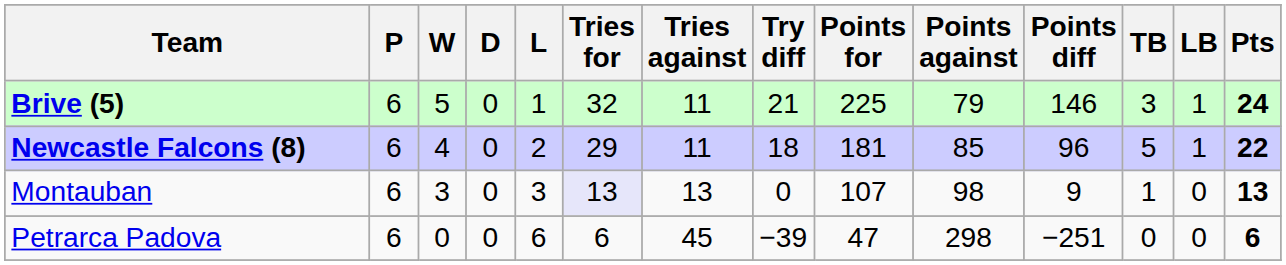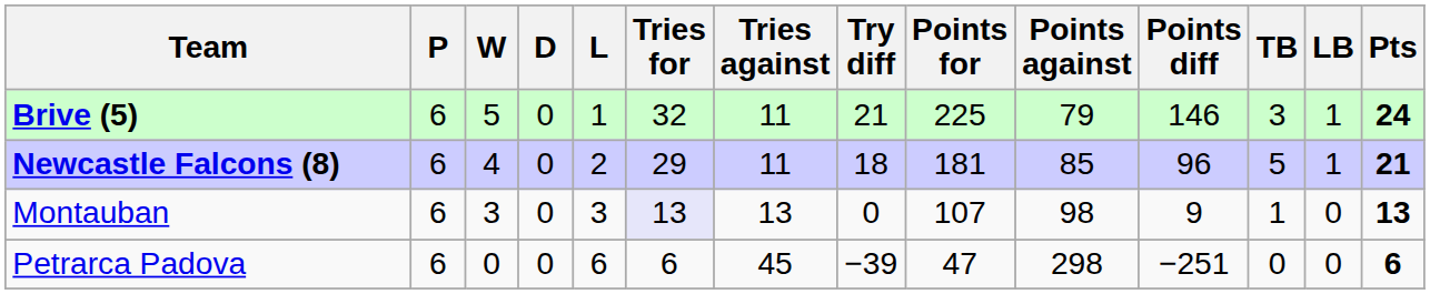Newcastle Falcons (8) | Pts: 22 -> 21
